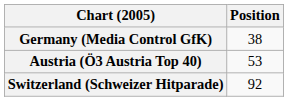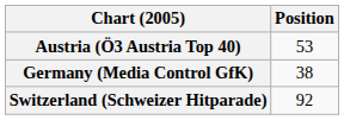rows swapped: Austria (Ö3 Austria Top 40) <-> Germany (Media Control GfK)
